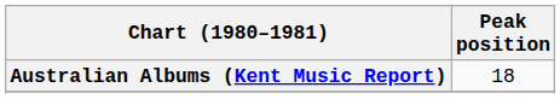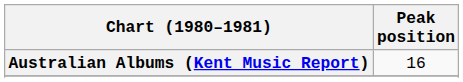Australian Albums (Kent Music Report) | Peak position: 18 -> 16
